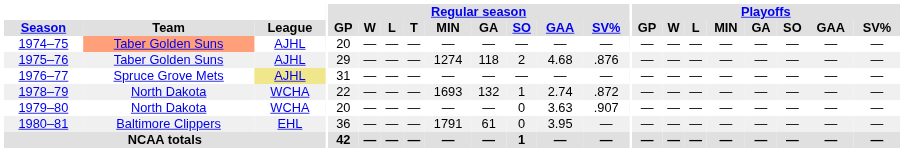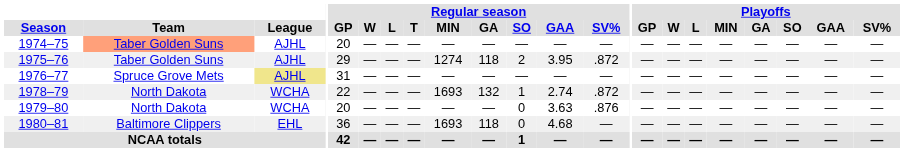1975–76 | Regular season / GAA: 4.68 -> 3.95
1975–76 | Regular season / SV%: .876 -> .872
1979–80 | Regular season / SV%: .907 -> .876
1980–81 | Regular season / MIN: 1791 -> 1693
1980–81 | Regular season / GA: 61 -> 118
1980–81 | Regular season / GAA: 3.95 -> 4.68
